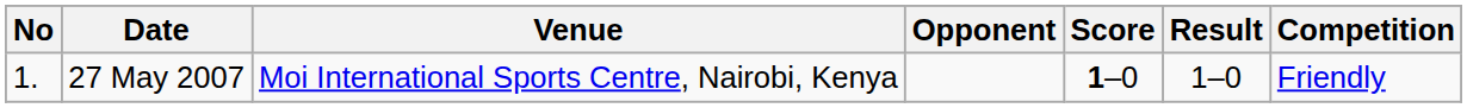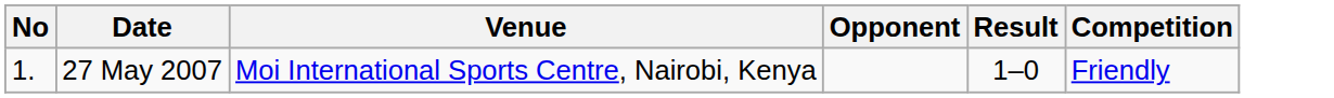- column: Score | 1–0
